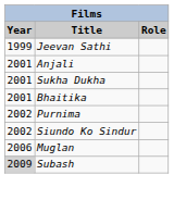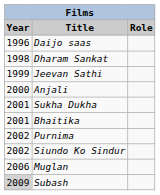+ row: 1996 | Daijo saas
+ row: 1998 | Dharam Sankat
Anjali | Year: 2001 -> 2000
